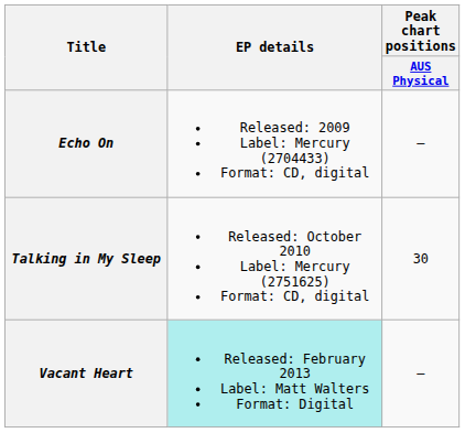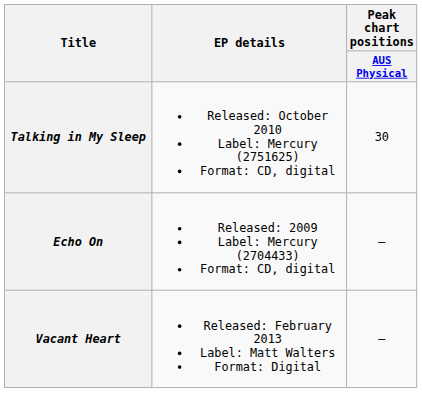rows swapped: Echo On <-> Talking in My Sleep
Vacant Heart | EP details: paleturquoise background -> no background
